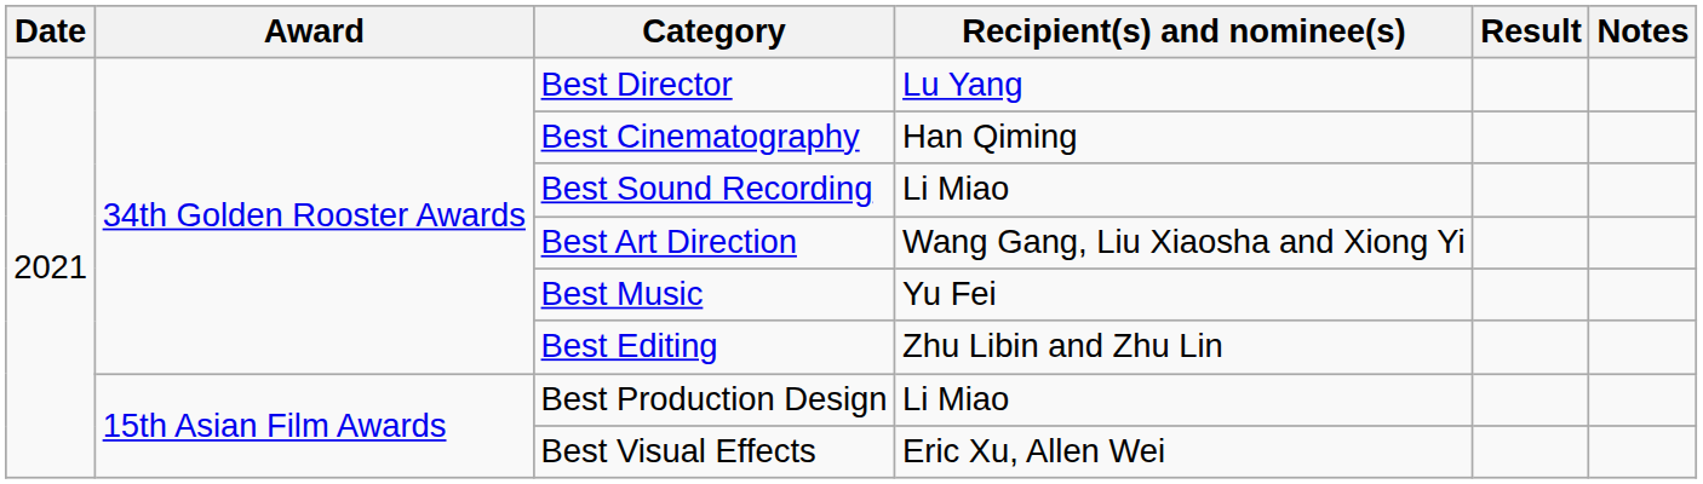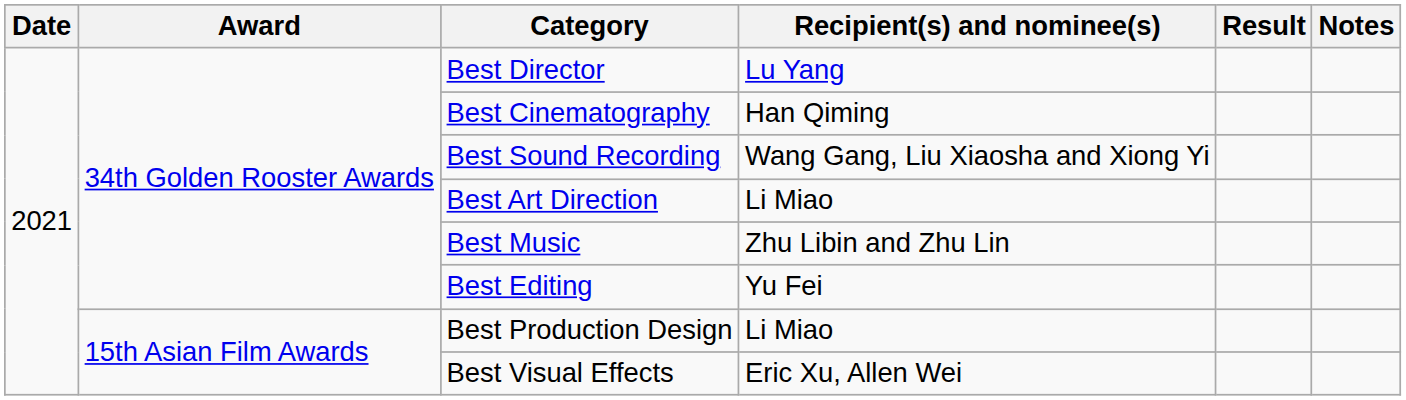Best Sound Recording | Recipient(s) and nominee(s): Li Miao -> Wang Gang, Liu Xiaosha and Xiong Yi
Best Art Direction | Recipient(s) and nominee(s): Wang Gang, Liu Xiaosha and Xiong Yi -> Li Miao
Best Music | Recipient(s) and nominee(s): Yu Fei -> Zhu Libin and Zhu Lin
Best Editing | Recipient(s) and nominee(s): Zhu Libin and Zhu Lin -> Yu Fei
